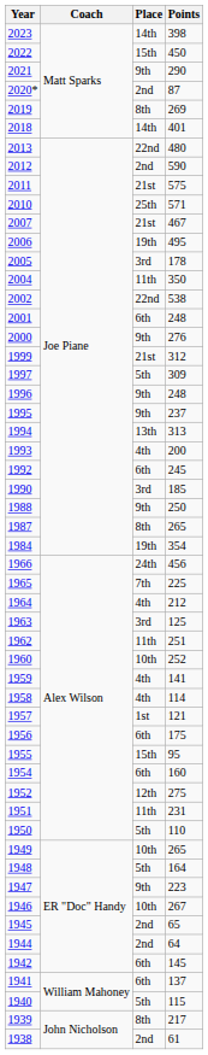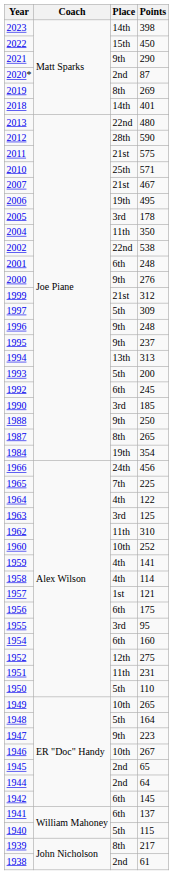2012 | Place: 2nd -> 28th
1993 | Place: 4th -> 5th
1964 | Points: 212 -> 122
1962 | Points: 251 -> 310
1955 | Place: 15th -> 3rd
